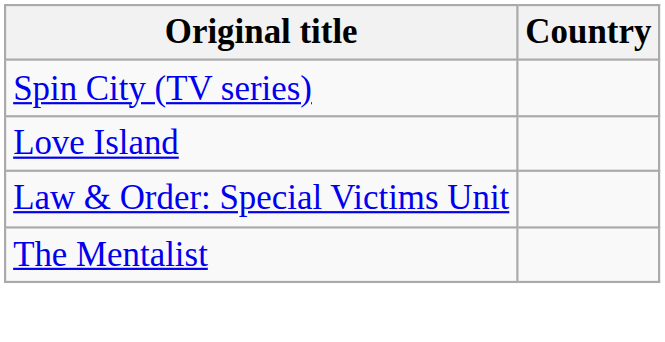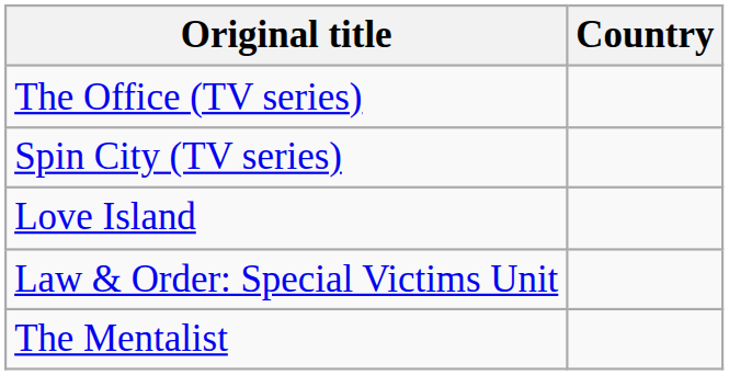+ row: The Office (TV series)
